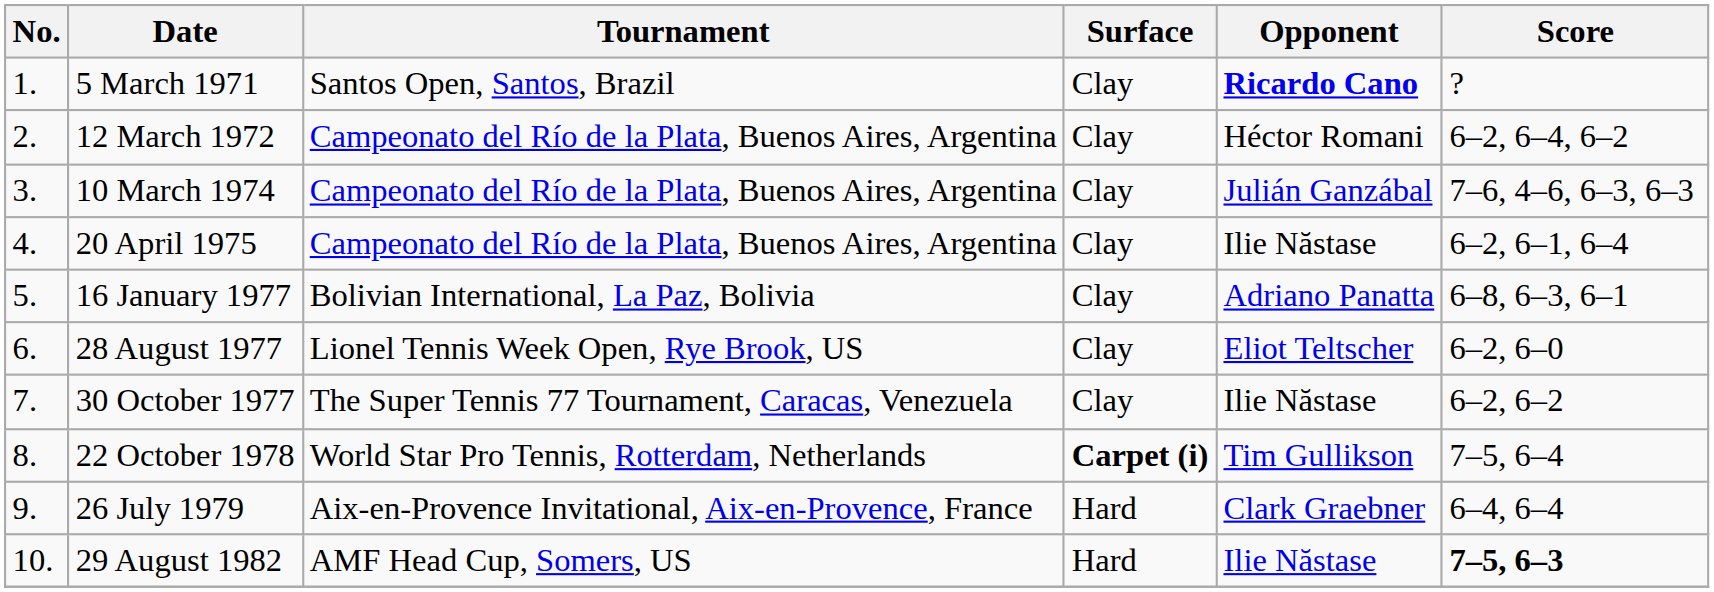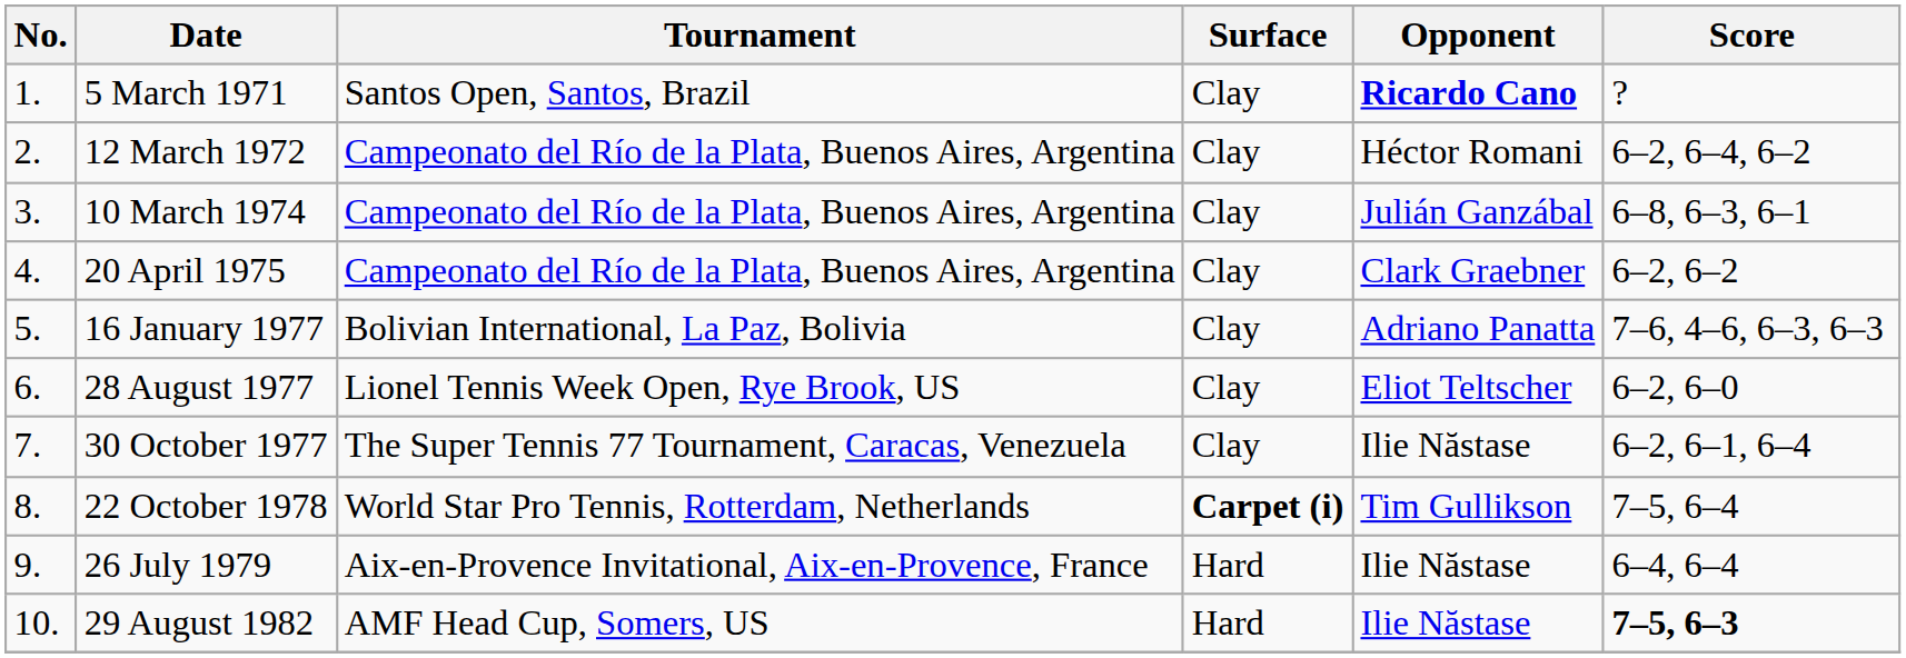10 March 1974 | Score: 7–6, 4–6, 6–3, 6–3 -> 6–8, 6–3, 6–1
20 April 1975 | Opponent: Ilie Năstase -> Clark Graebner
20 April 1975 | Score: 6–2, 6–1, 6–4 -> 6–2, 6–2
16 January 1977 | Score: 6–8, 6–3, 6–1 -> 7–6, 4–6, 6–3, 6–3
30 October 1977 | Score: 6–2, 6–2 -> 6–2, 6–1, 6–4
26 July 1979 | Opponent: Clark Graebner -> Ilie Năstase
